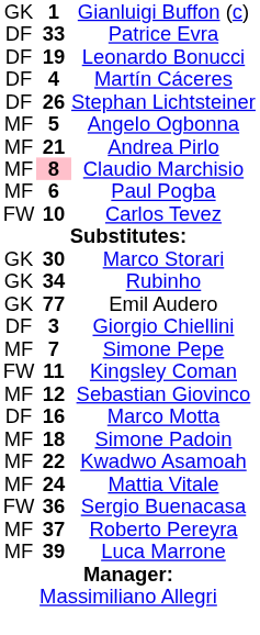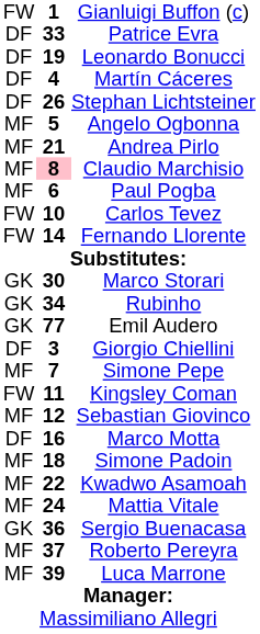Gianluigi Buffon (c) | column 1: GK -> FW
+ row: FW | 14 | Fernando Llorente
Sergio Buenacasa | column 1: FW -> GK
